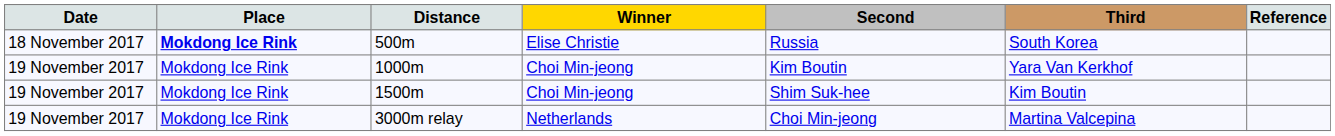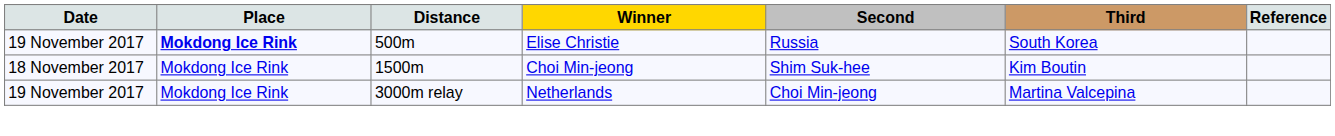500m | Date: 18 November 2017 -> 19 November 2017
- row: 19 November 2017 | Mokdong Ice Rink | 1000m | Choi Min-jeong | Kim Boutin | Yara Van Kerkhof
1500m | Date: 19 November 2017 -> 18 November 2017
